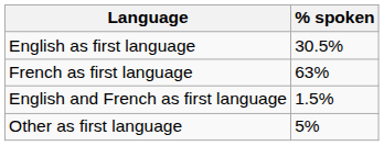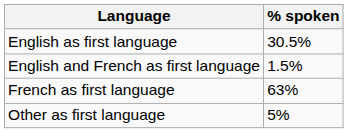rows swapped: French as first language <-> English and French as first language
